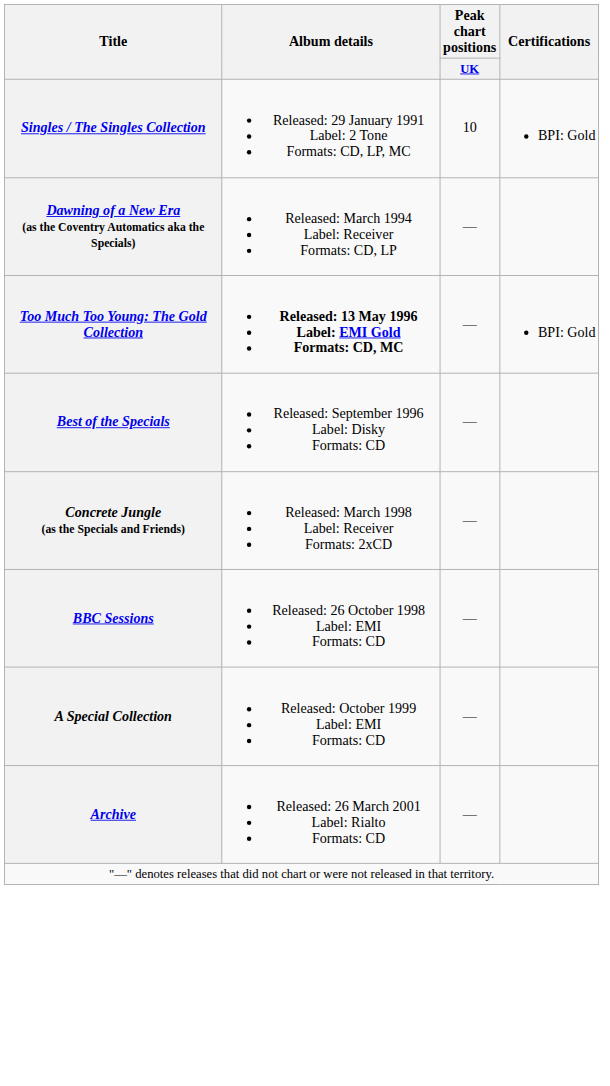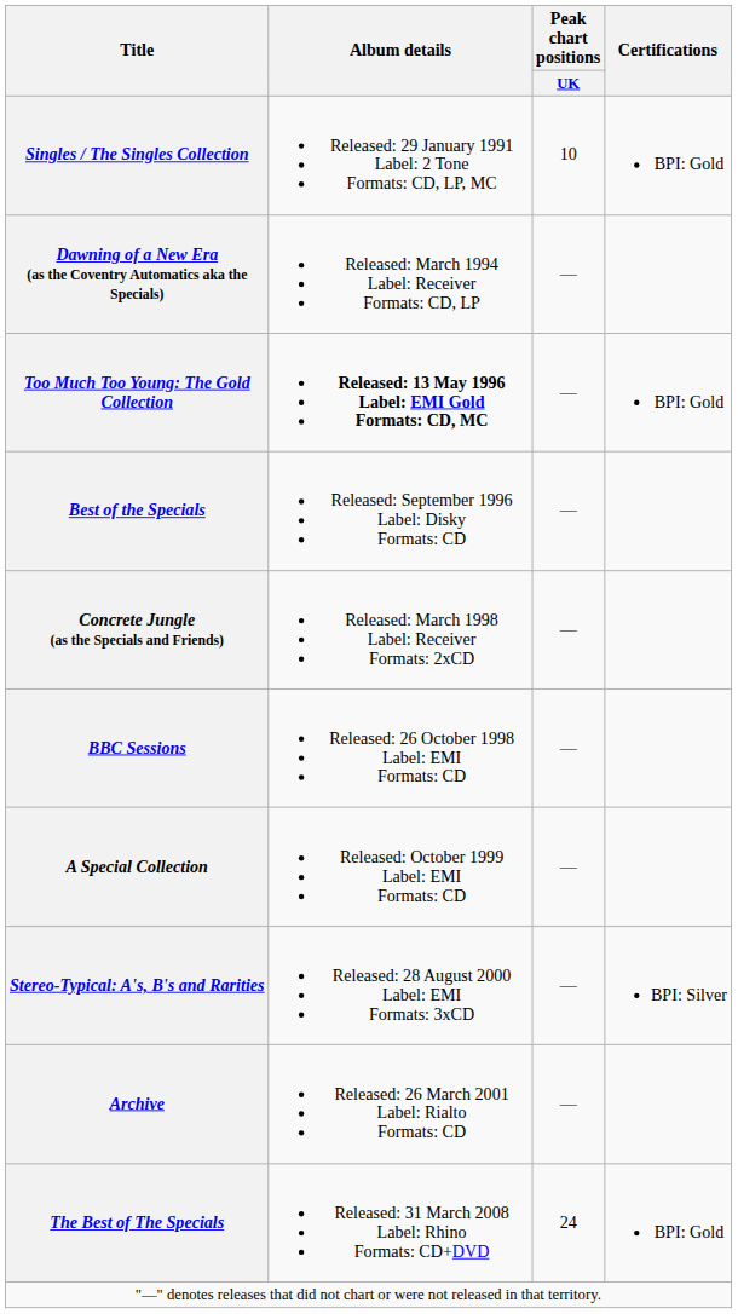+ row: Stereo-Typical: A's, B's and Rarities | Released: 28 August 2000 Label: EMI Formats: 3xCD | — | BPI: Silver
+ row: The Best of The Specials | Released: 31 March 2008 Label: Rhino Formats: CD+DVD | 24 | BPI: Gold
